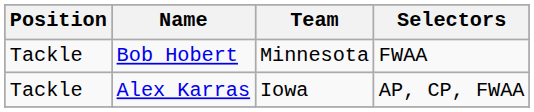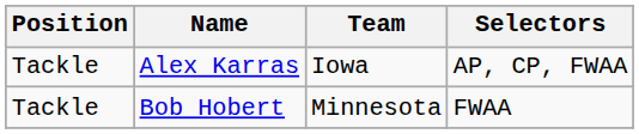rows swapped: Alex Karras <-> Bob Hobert
